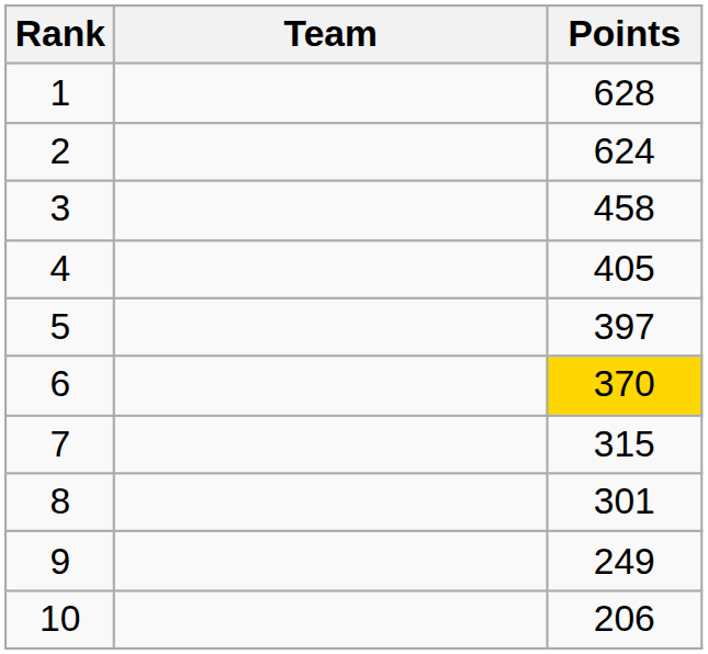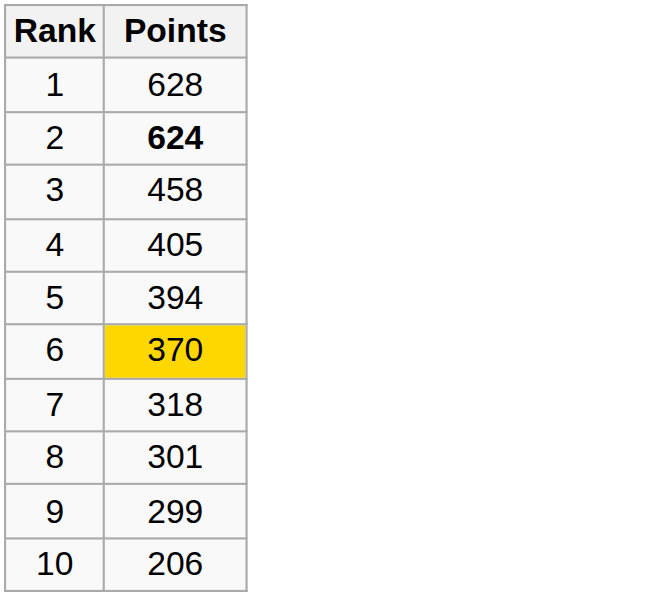- column: Team
2 | Points: normal -> bold
5 | Points: 397 -> 394
7 | Points: 315 -> 318
9 | Points: 249 -> 299
